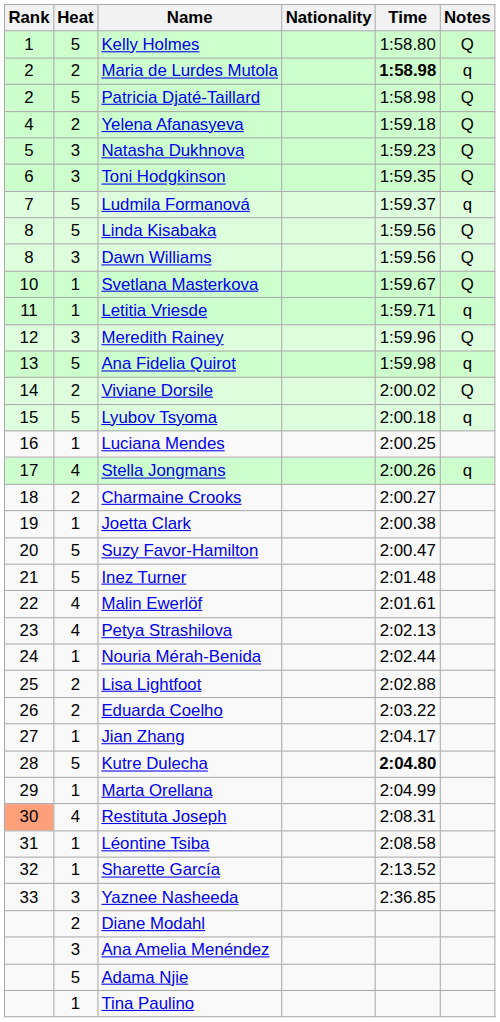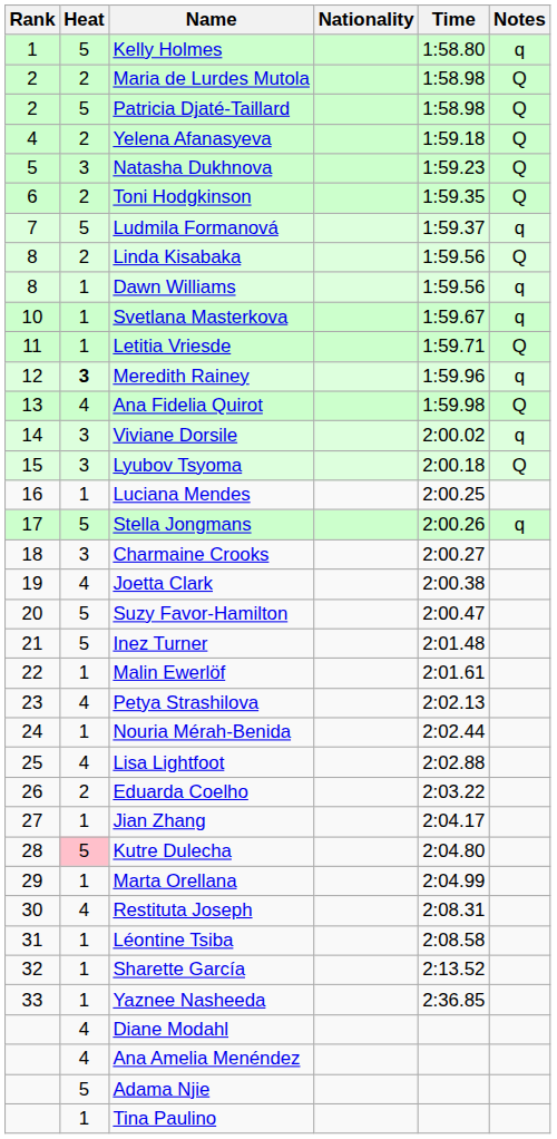Kelly Holmes | Notes: Q -> q
Maria de Lurdes Mutola | Time: bold -> normal
Maria de Lurdes Mutola | Notes: q -> Q
Toni Hodgkinson | Heat: 3 -> 2
Linda Kisabaka | Heat: 5 -> 2
Dawn Williams | Heat: 3 -> 1
Dawn Williams | Notes: Q -> q
Svetlana Masterkova | Notes: Q -> q
Letitia Vriesde | Notes: q -> Q
Meredith Rainey | Heat: normal -> bold
Meredith Rainey | Notes: Q -> q
Ana Fidelia Quirot | Heat: 5 -> 4
Ana Fidelia Quirot | Notes: q -> Q
Viviane Dorsile | Heat: 2 -> 3
Viviane Dorsile | Notes: Q -> q
Lyubov Tsyoma | Heat: 5 -> 3
Lyubov Tsyoma | Notes: q -> Q
Stella Jongmans | Heat: 4 -> 5
Charmaine Crooks | Heat: 2 -> 3
Joetta Clark | Heat: 1 -> 4
Malin Ewerlöf | Heat: 4 -> 1
Lisa Lightfoot | Heat: 2 -> 4
Kutre Dulecha | Heat: no background -> pink background
Kutre Dulecha | Time: bold -> normal
Restituta Joseph | Rank: lightsalmon background -> no background
Yaznee Nasheeda | Heat: 3 -> 1
Diane Modahl | Heat: 2 -> 4
Ana Amelia Menéndez | Heat: 3 -> 4
